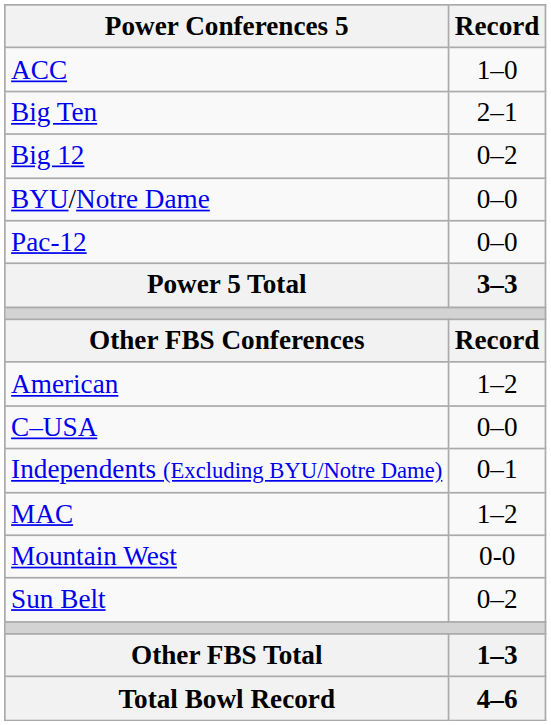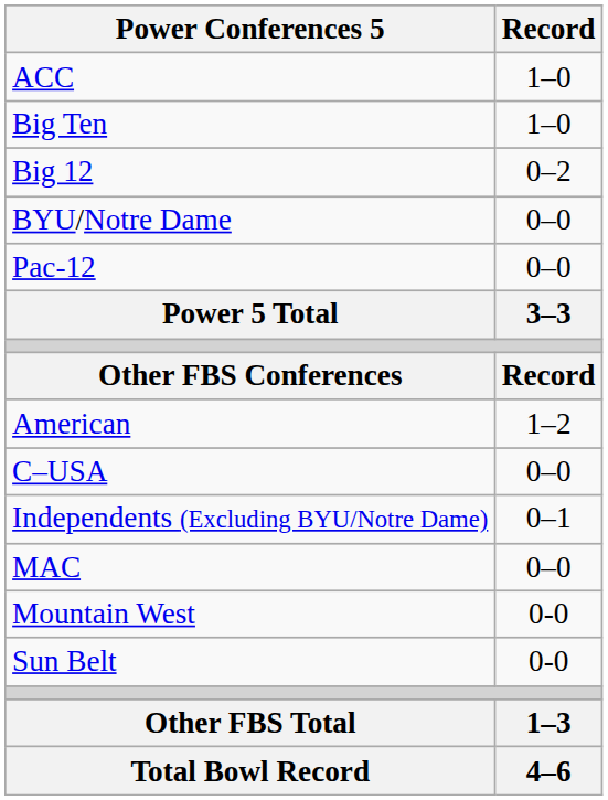Big Ten | Record: 2–1 -> 1–0
MAC | Record: 1–2 -> 0–0
Sun Belt | Record: 0–2 -> 0-0
